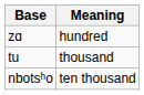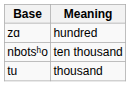rows swapped: tu <-> nbotsʰo
